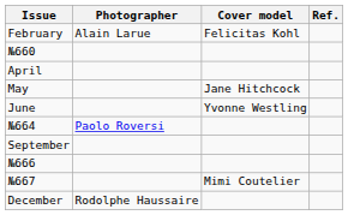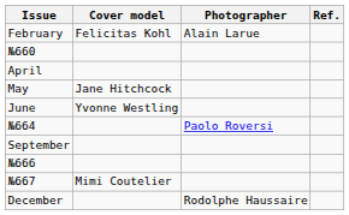columns swapped: Cover model <-> Photographer
